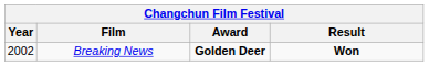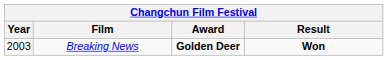Breaking News | Year: 2002 -> 2003
